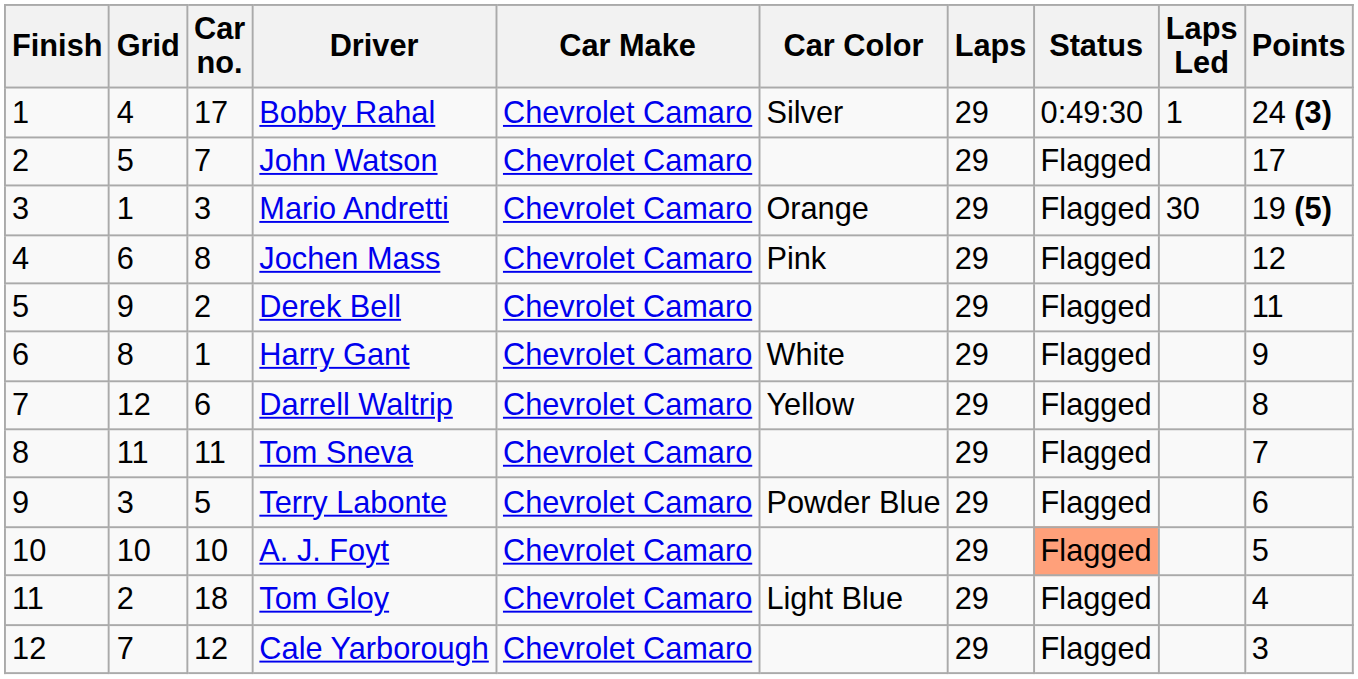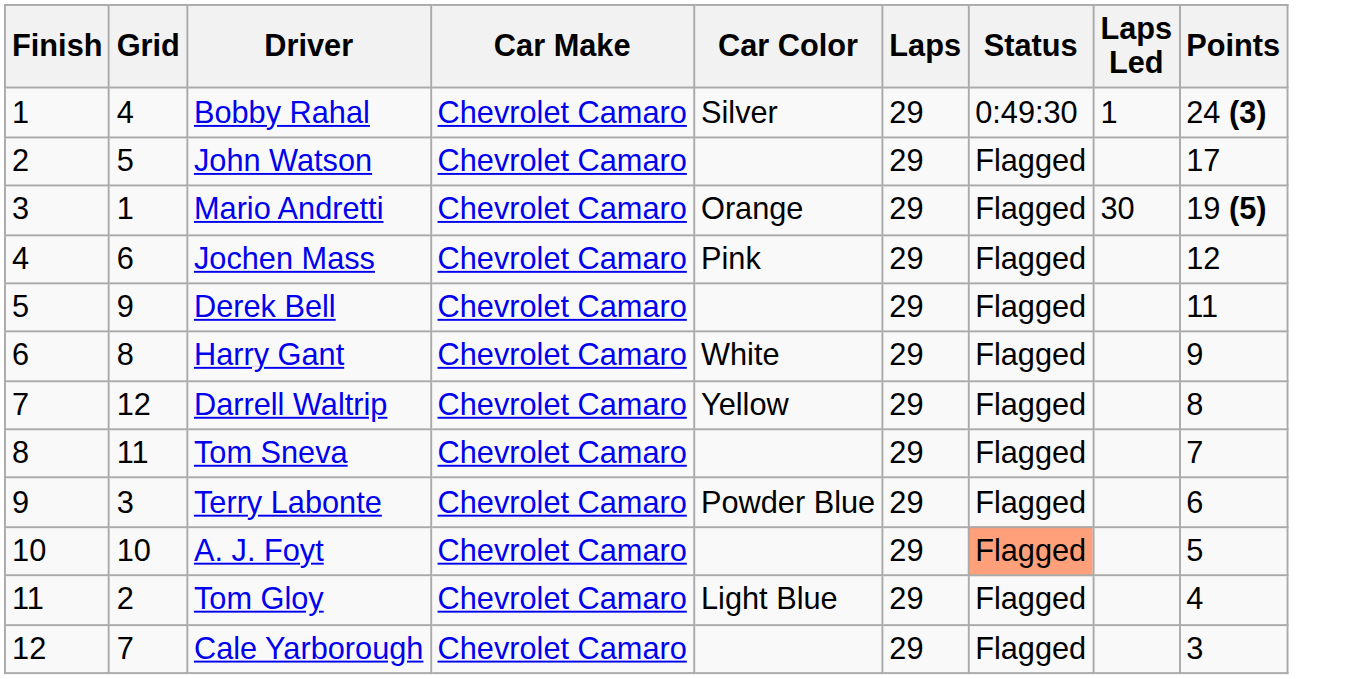- column: Car no. | 17 | 7 | 3 | 8 | 2 | 1 | 6 | 11 | 5 | 10 | 18 | 12
